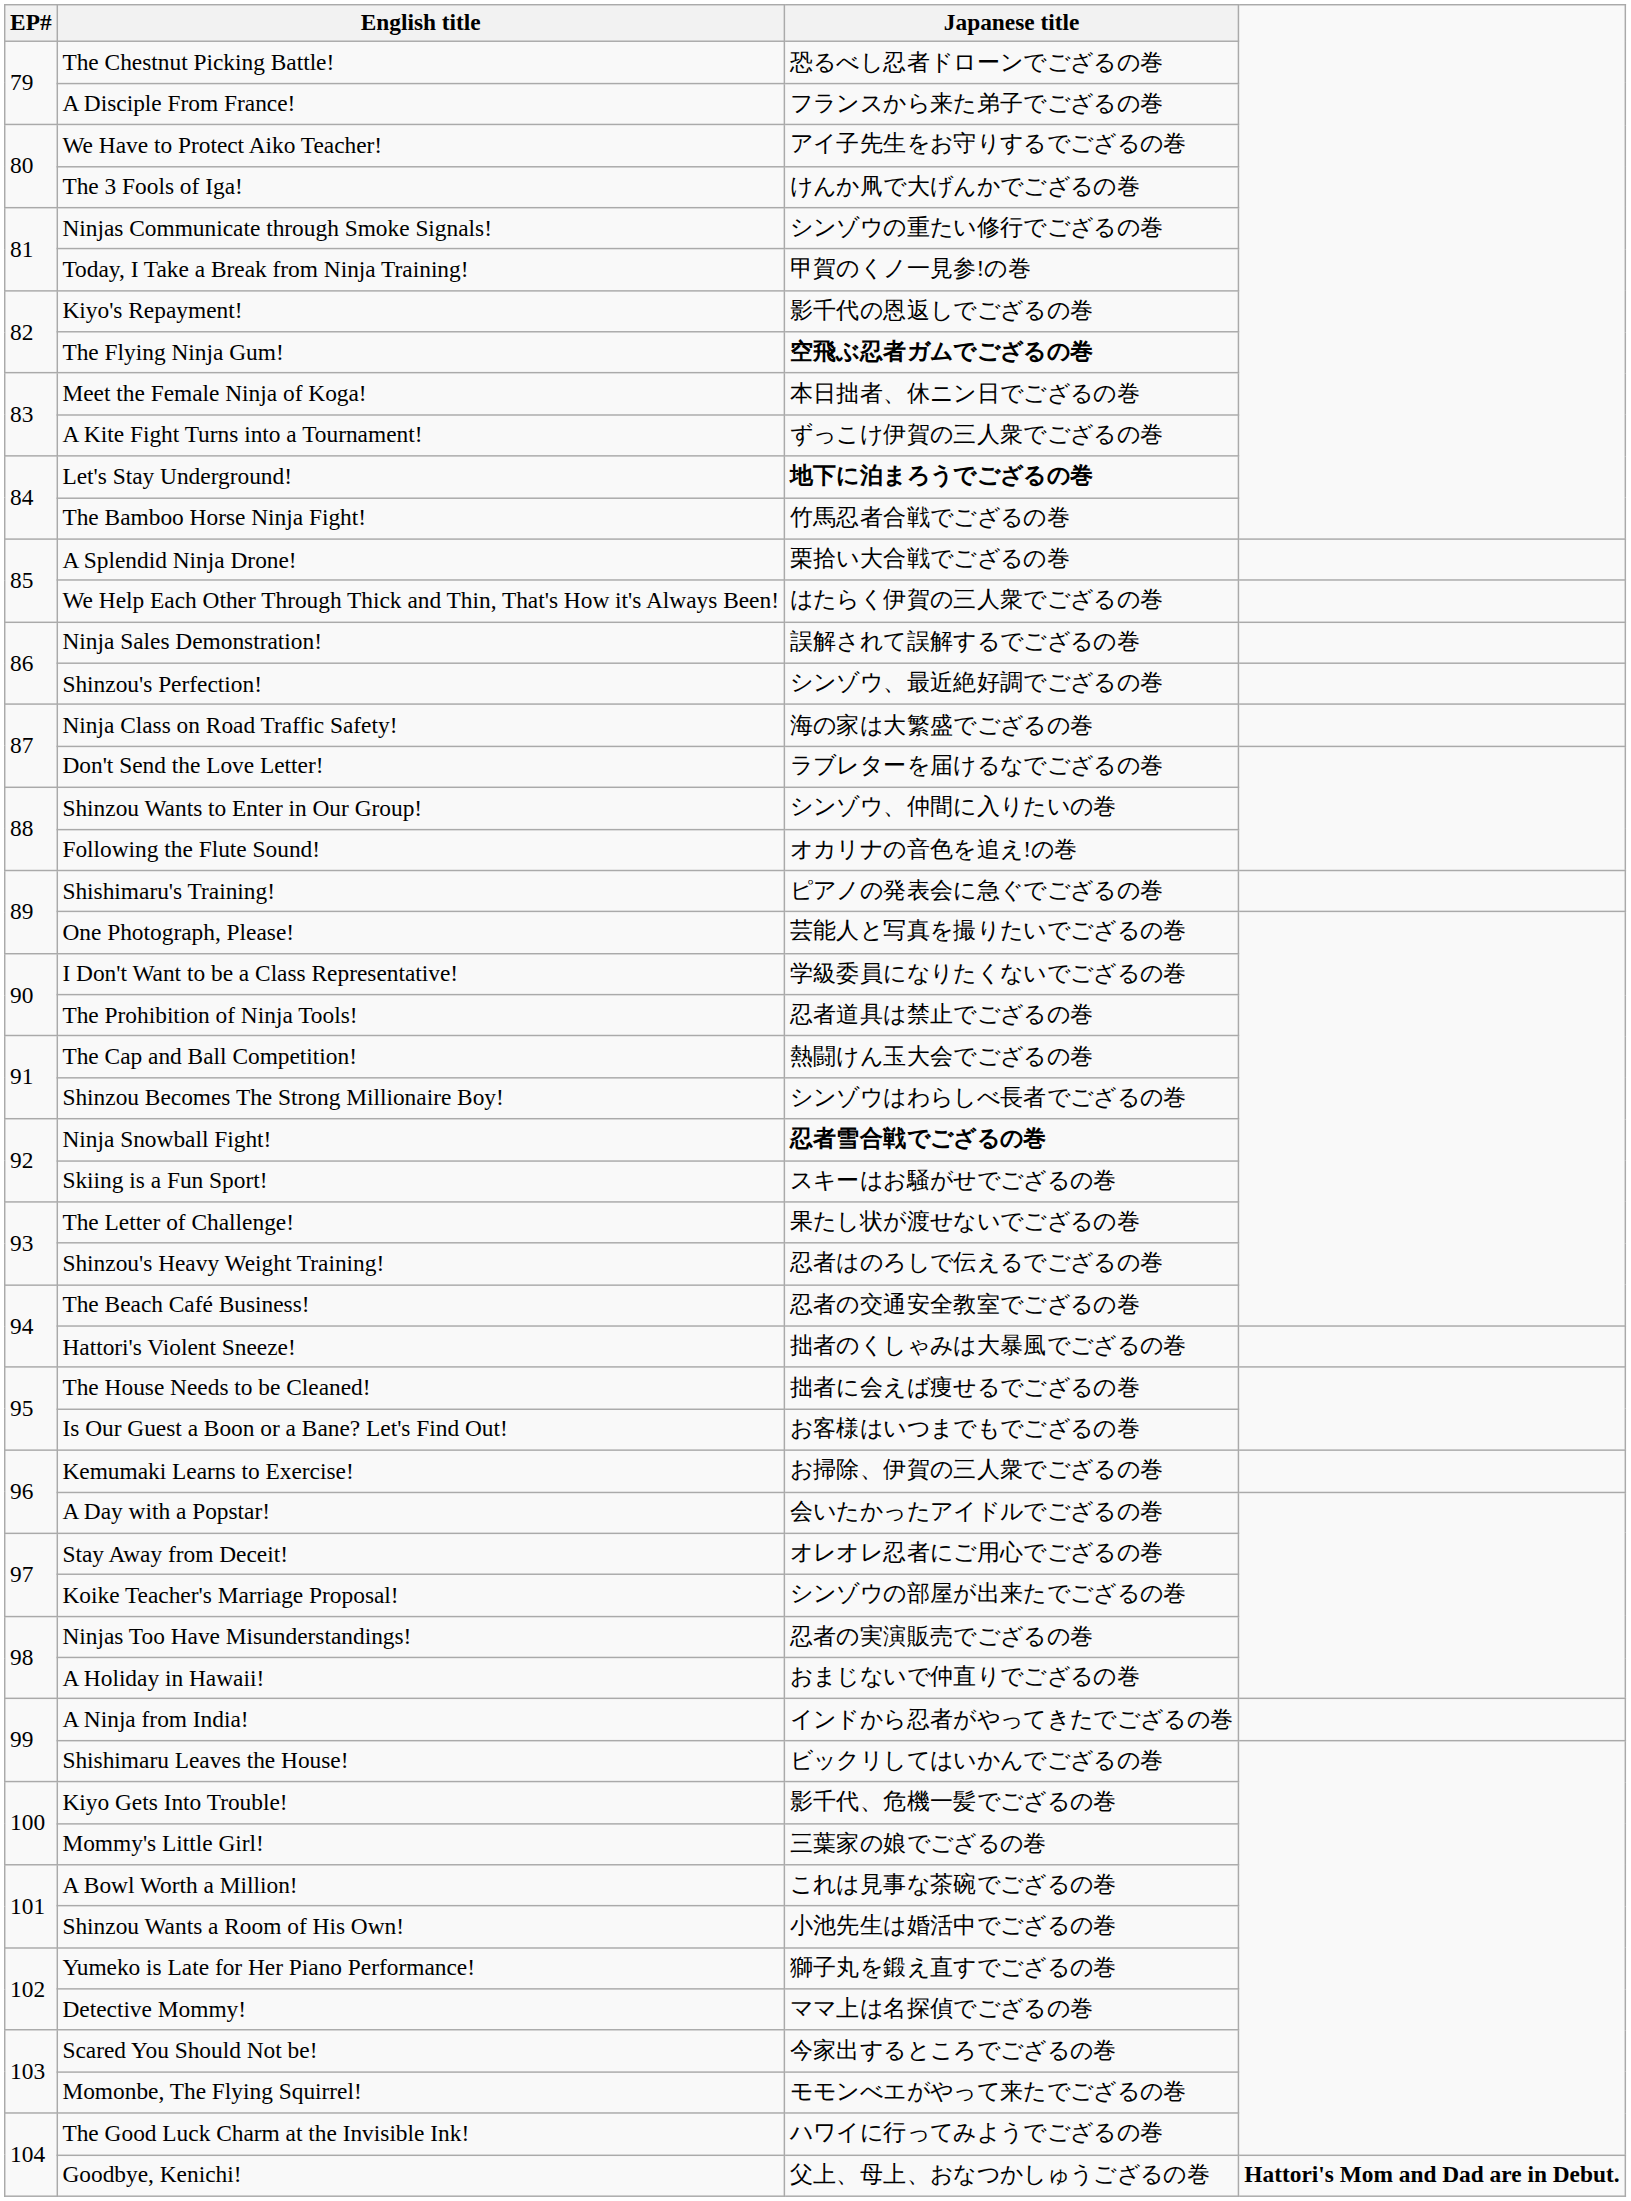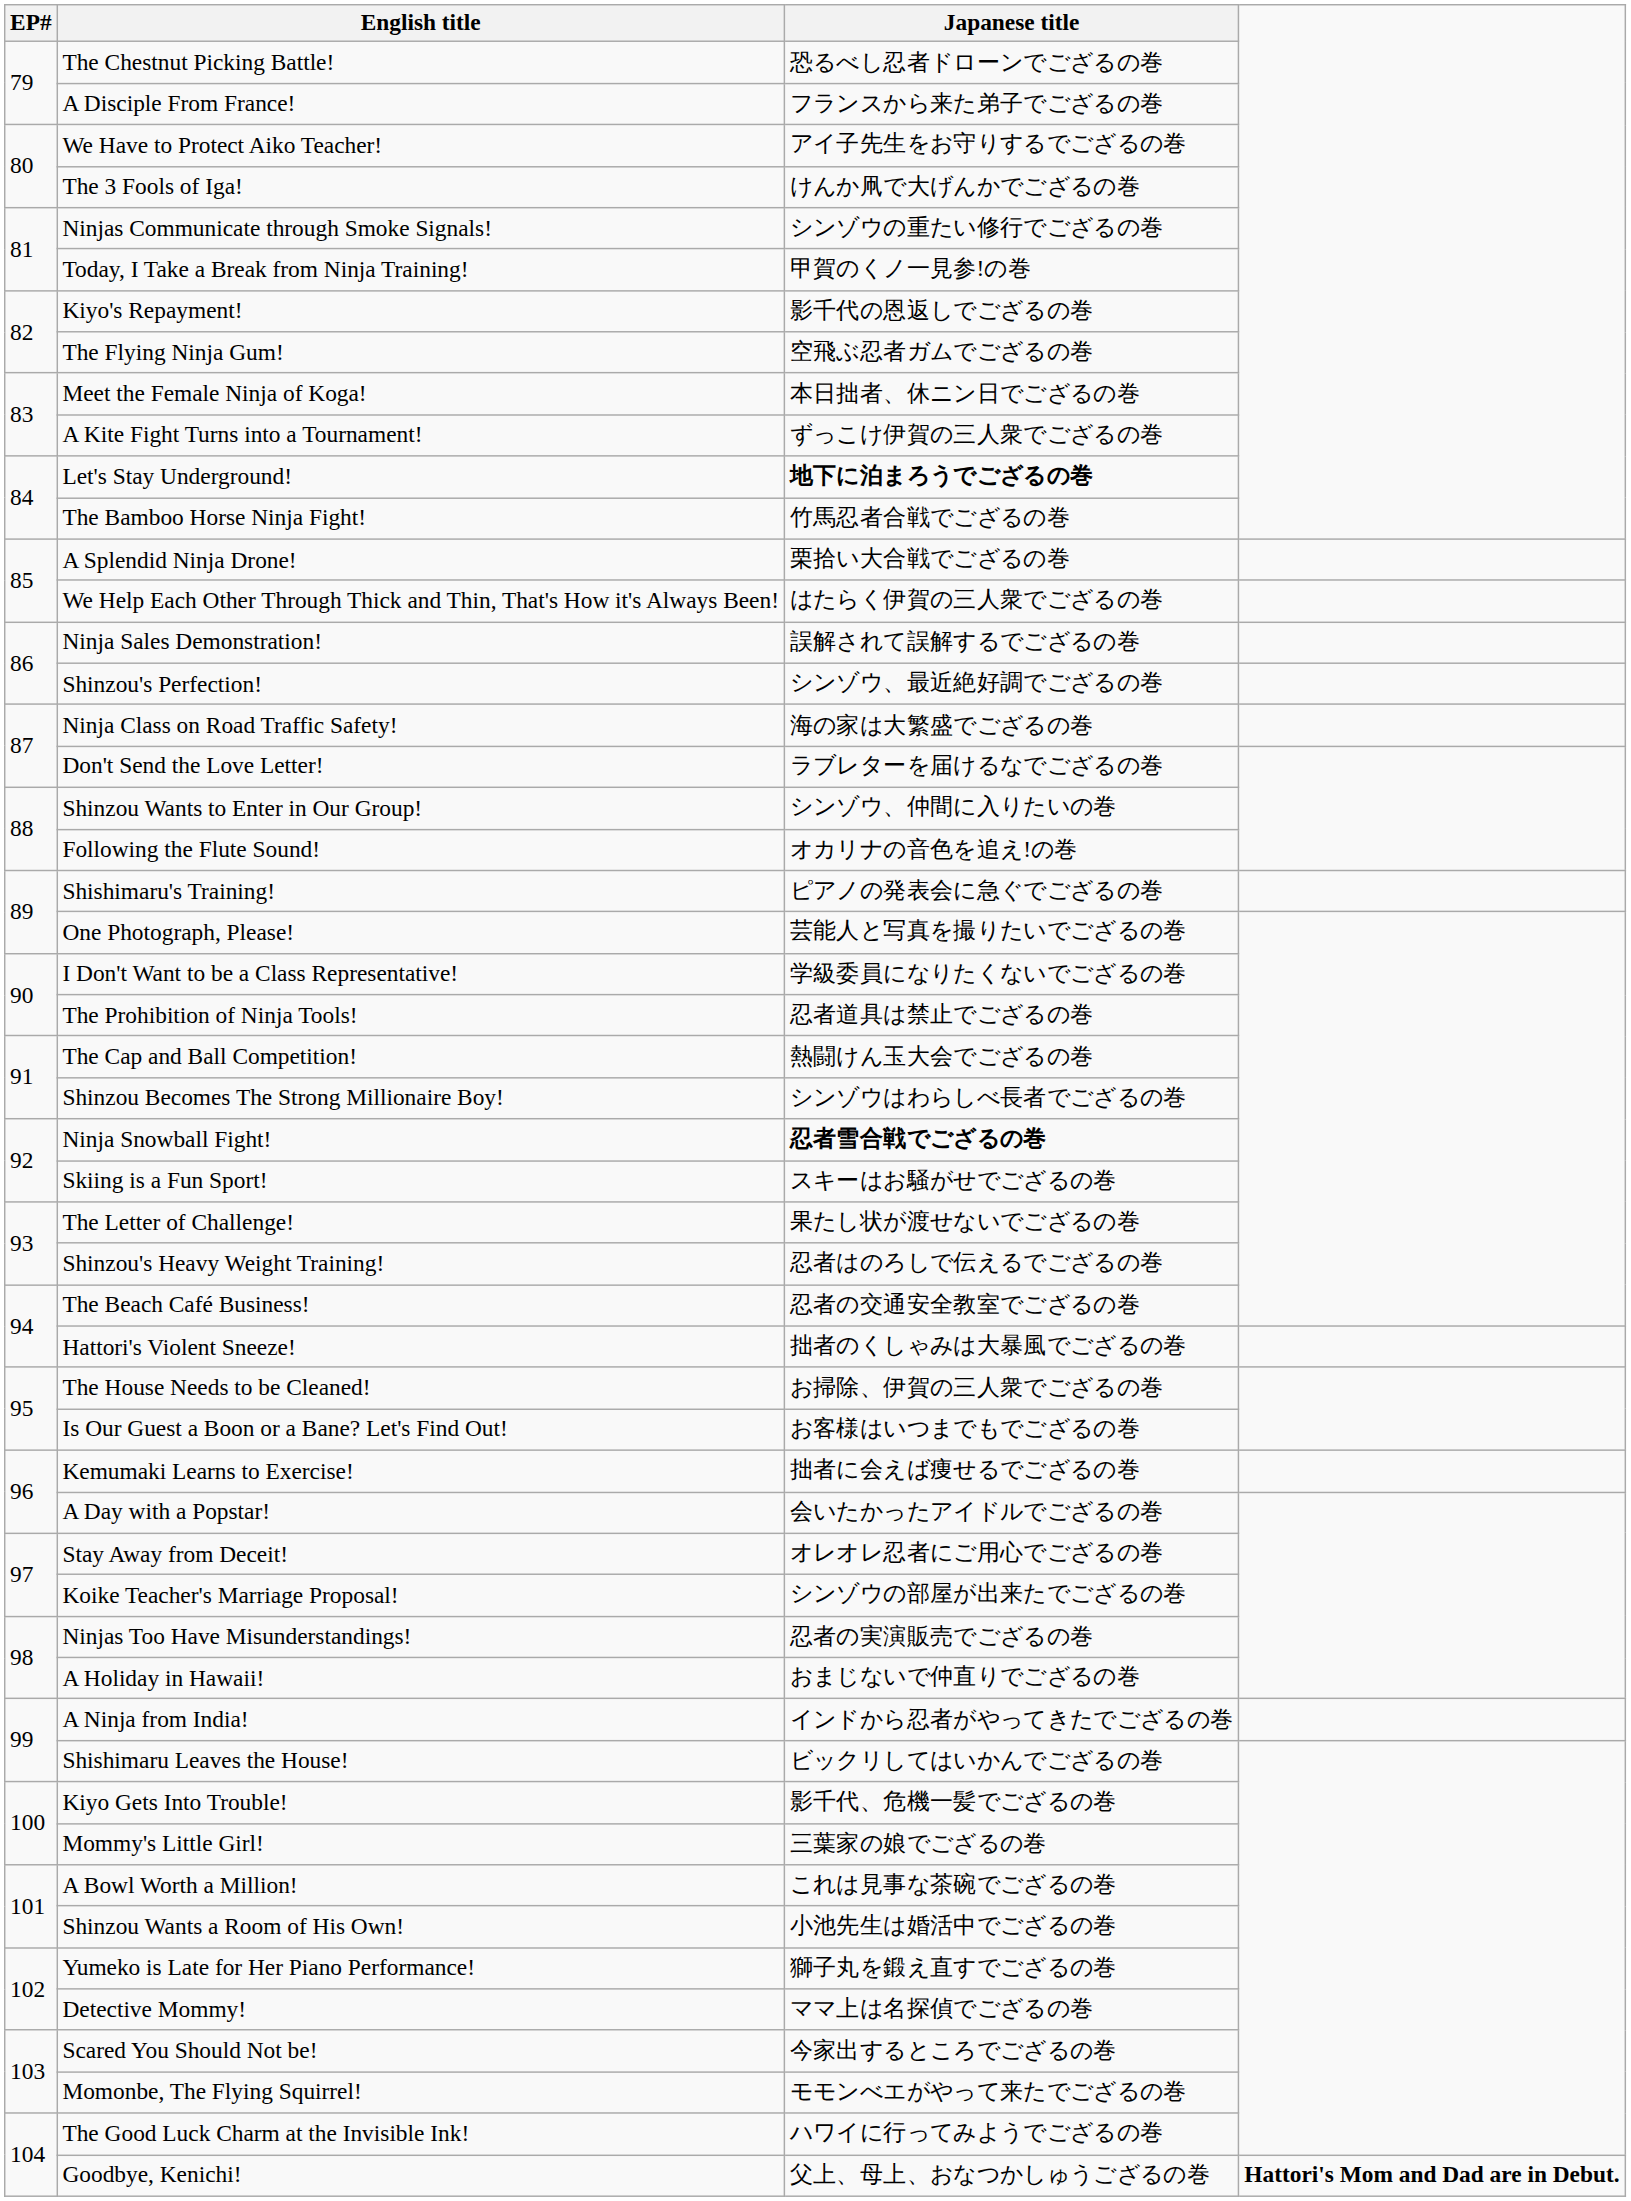The Flying Ninja Gum! | Japanese title: bold -> normal
The House Needs to be Cleaned! | Japanese title: 拙者に会えば痩せるでござるの巻 -> お掃除、伊賀の三人衆でござるの巻
Kemumaki Learns to Exercise! | Japanese title: お掃除、伊賀の三人衆でござるの巻 -> 拙者に会えば痩せるでござるの巻
